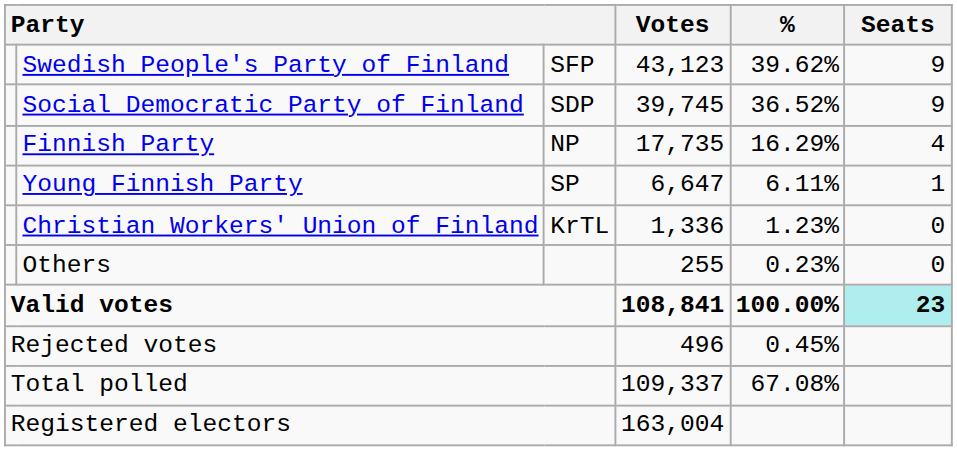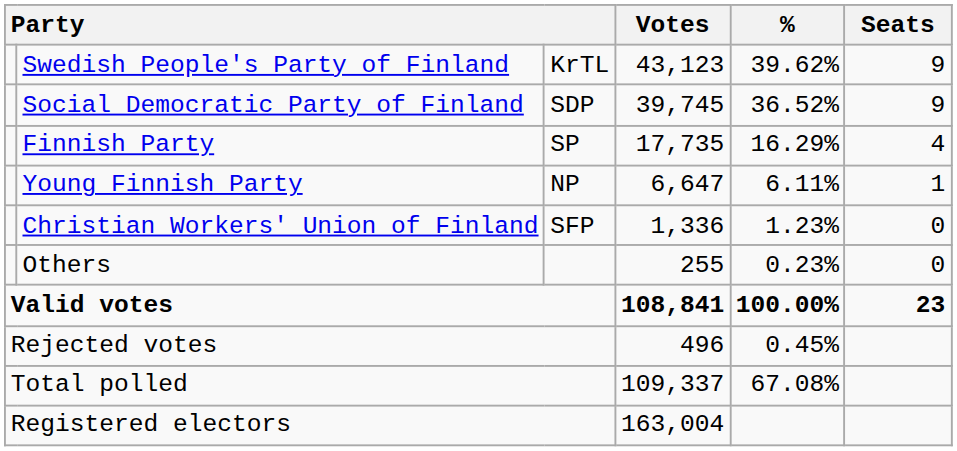Swedish People's Party of Finland | column 3: SFP -> KrTL
Finnish Party | column 3: NP -> SP
Young Finnish Party | column 3: SP -> NP
Christian Workers' Union of Finland | column 3: KrTL -> SFP
Valid votes | Seats: paleturquoise background -> no background
